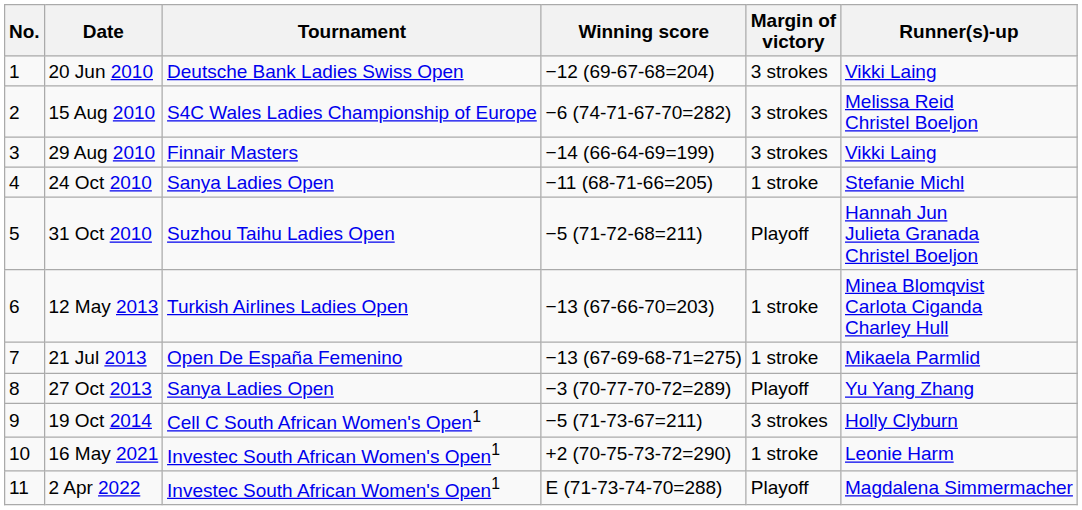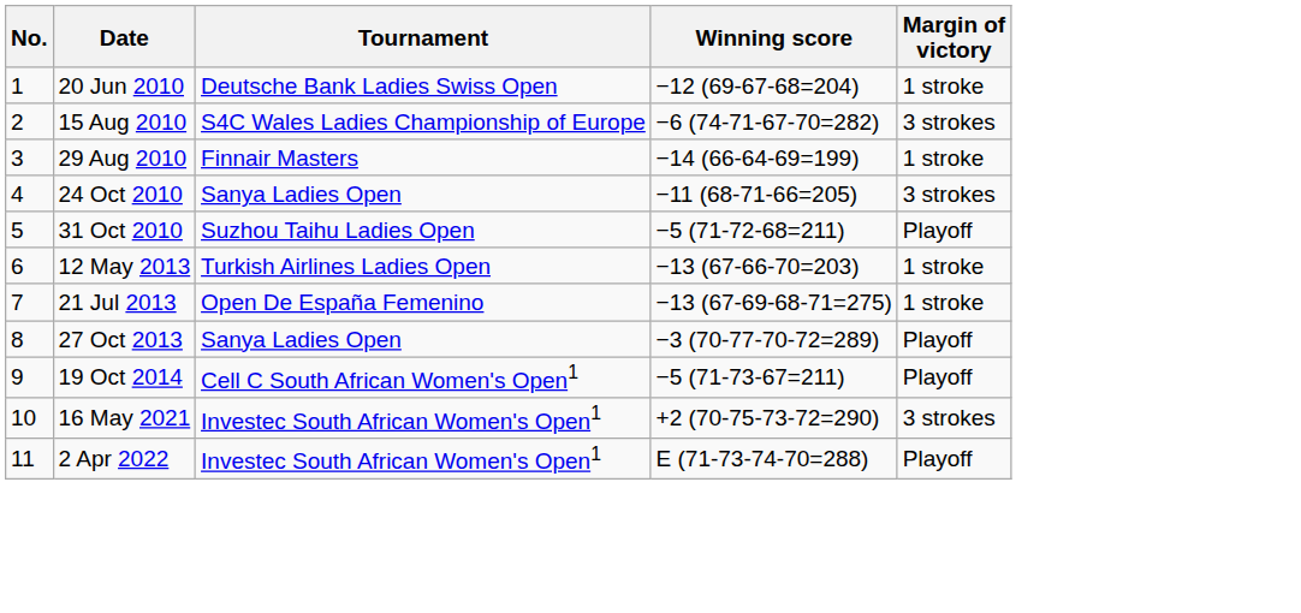- column: Runner(s)-up | Vikki Laing | Melissa Reid Christel Boeljon | Vikki Laing | Stefanie Michl | Hannah Jun Julieta Granada Christel Boeljon | Minea Blomqvist Carlota Ciganda Charley Hull | Mikaela Parmlid | Yu Yang Zhang | Holly Clyburn | Leonie Harm | Magdalena Simmermacher
20 Jun 2010 | Margin of victory: 3 strokes -> 1 stroke
29 Aug 2010 | Margin of victory: 3 strokes -> 1 stroke
24 Oct 2010 | Margin of victory: 1 stroke -> 3 strokes
19 Oct 2014 | Margin of victory: 3 strokes -> Playoff
16 May 2021 | Margin of victory: 1 stroke -> 3 strokes
